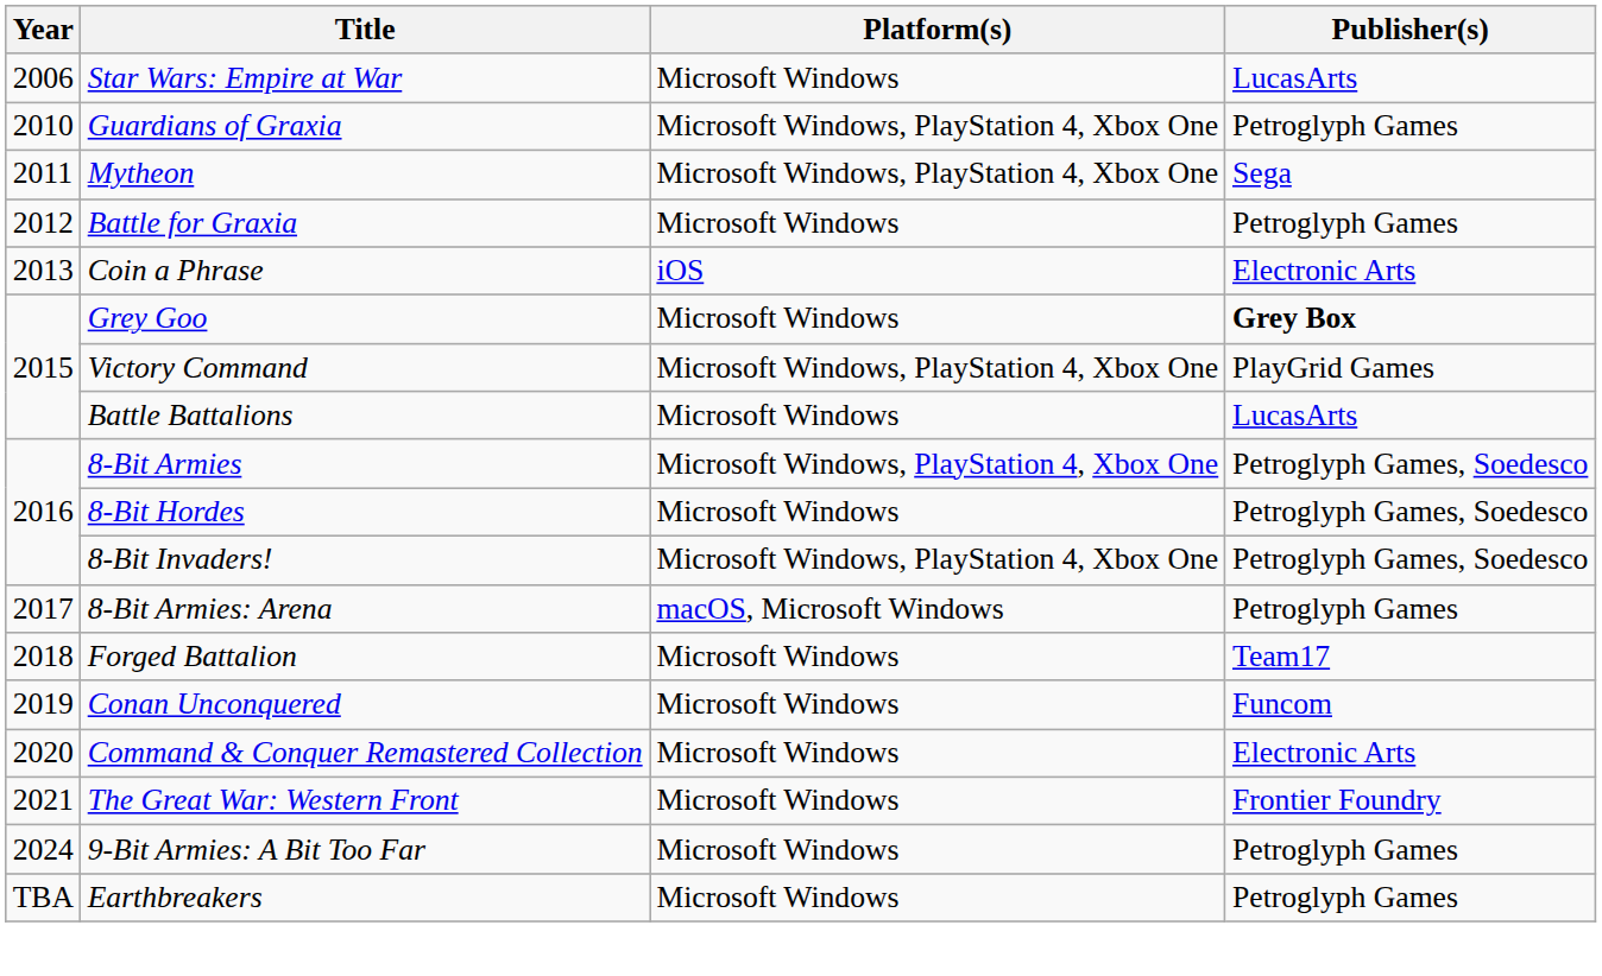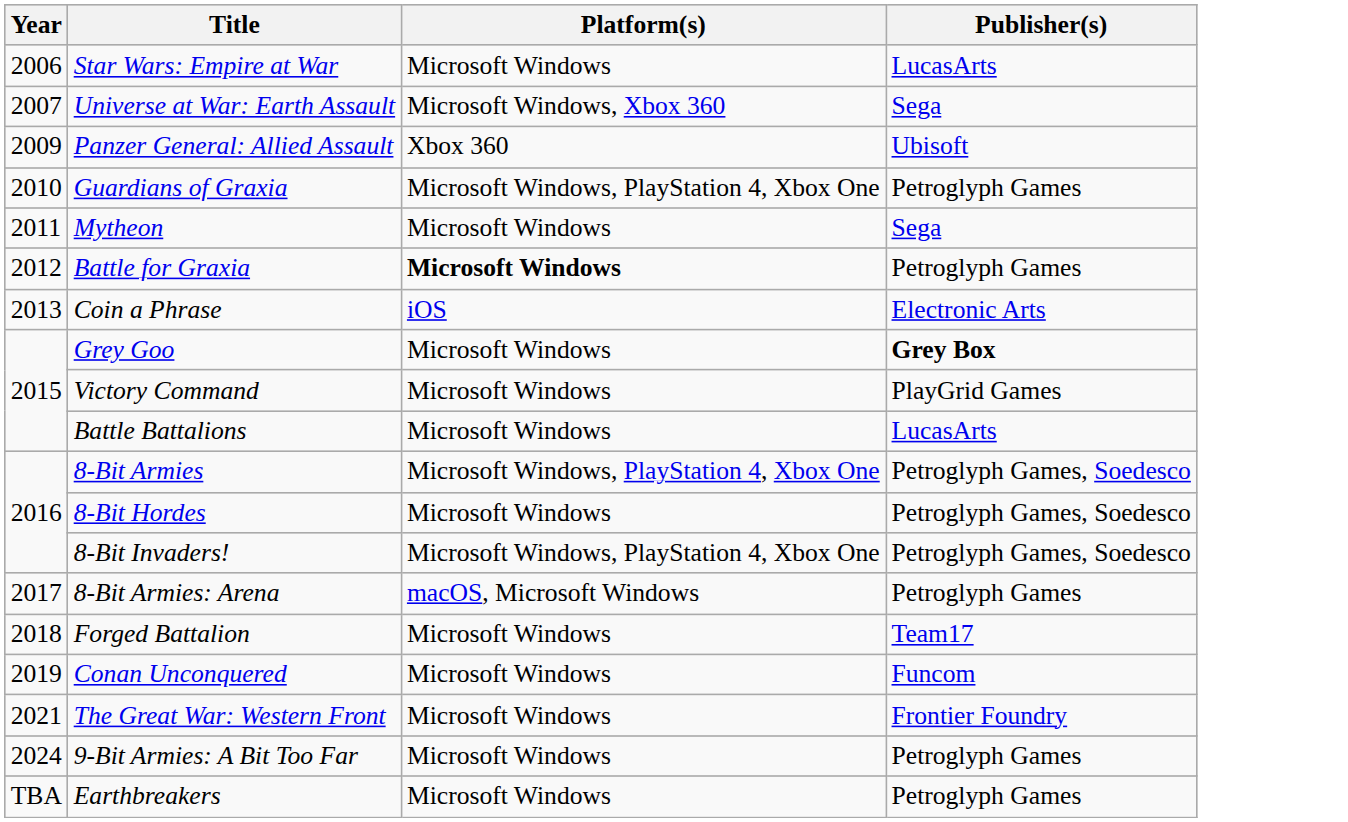+ row: 2007 | Universe at War: Earth Assault | Microsoft Windows, Xbox 360 | Sega
+ row: 2009 | Panzer General: Allied Assault | Xbox 360 | Ubisoft
Mytheon | Platform(s): Microsoft Windows, PlayStation 4, Xbox One -> Microsoft Windows
Battle for Graxia | Platform(s): normal -> bold
Victory Command | Platform(s): Microsoft Windows, PlayStation 4, Xbox One -> Microsoft Windows
- row: 2020 | Command & Conquer Remastered Collection | Microsoft Windows | Electronic Arts
